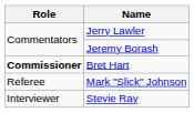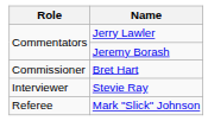Bret Hart | Role: bold -> normal
rows swapped: Mark "Slick" Johnson <-> Stevie Ray
